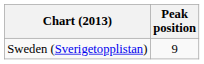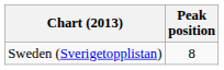Sweden (Sverigetopplistan) | Peak position: 9 -> 8
